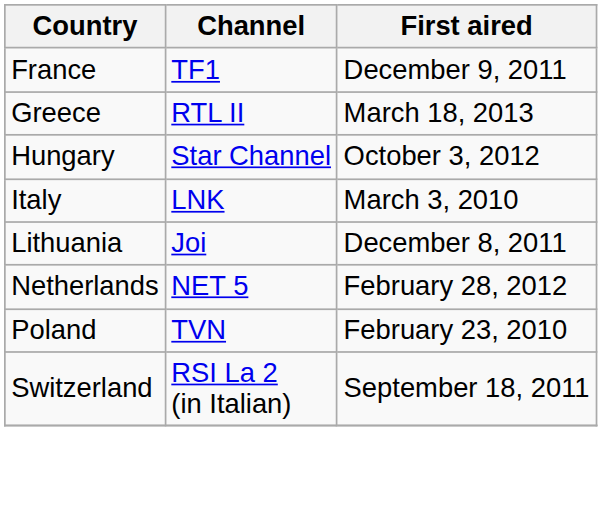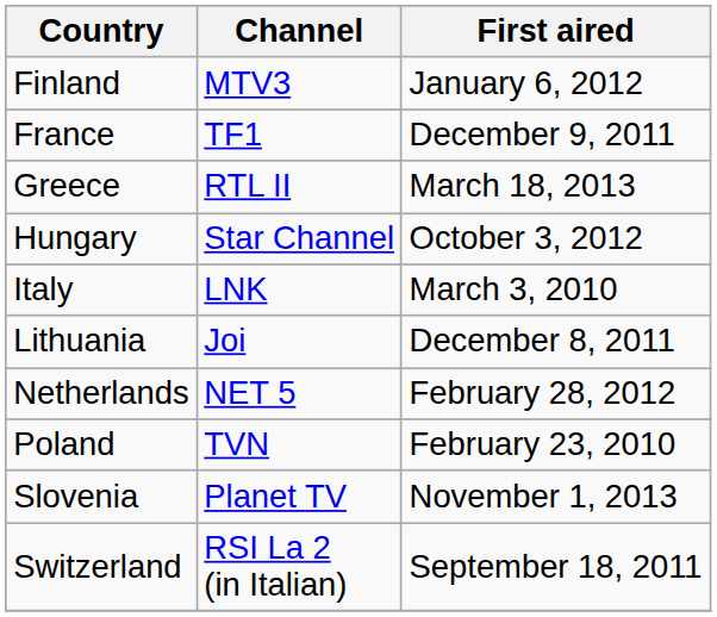+ row: Finland | MTV3 | January 6, 2012
+ row: Slovenia | Planet TV | November 1, 2013
